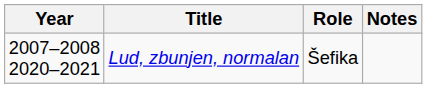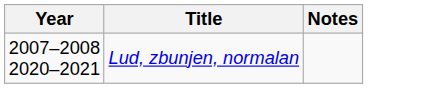- column: Role | Šefika
